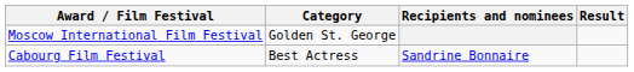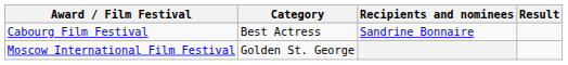rows swapped: Cabourg Film Festival <-> Moscow International Film Festival
